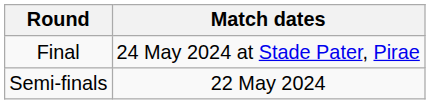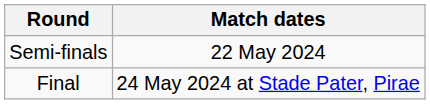rows swapped: Semi-finals <-> Final
